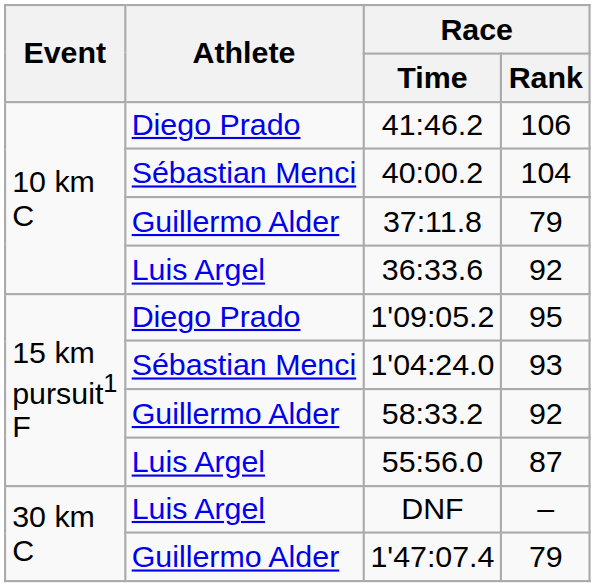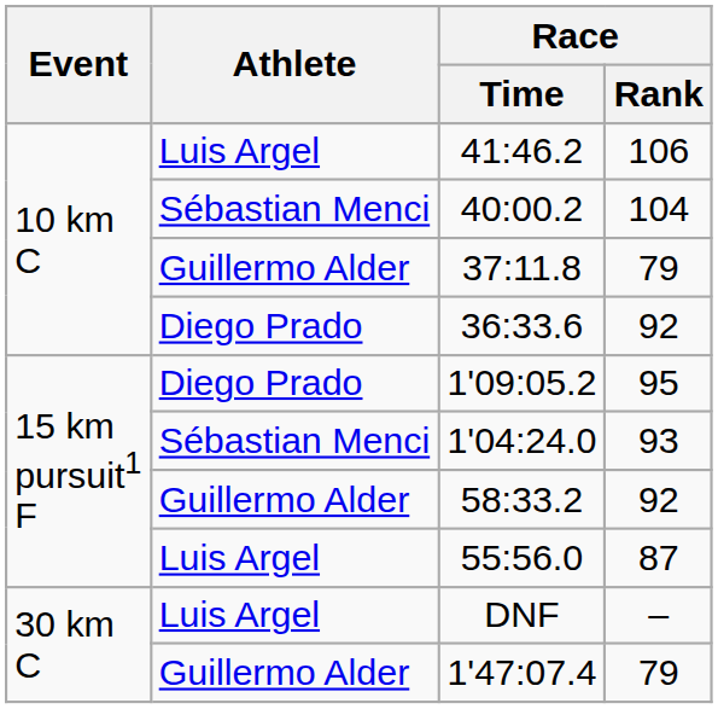41:46.2 | Athlete: Diego Prado -> Luis Argel
36:33.6 | Athlete: Luis Argel -> Diego Prado
